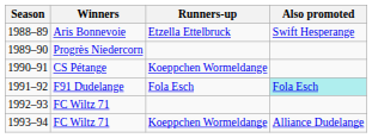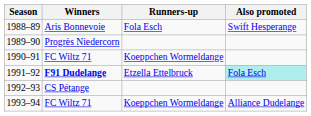1988–89 | Runners-up: Etzella Ettelbruck -> Fola Esch
1990–91 | Winners: CS Pétange -> FC Wiltz 71
1991–92 | Winners: normal -> bold
1991–92 | Runners-up: Fola Esch -> Etzella Ettelbruck
1992–93 | Winners: FC Wiltz 71 -> CS Pétange
